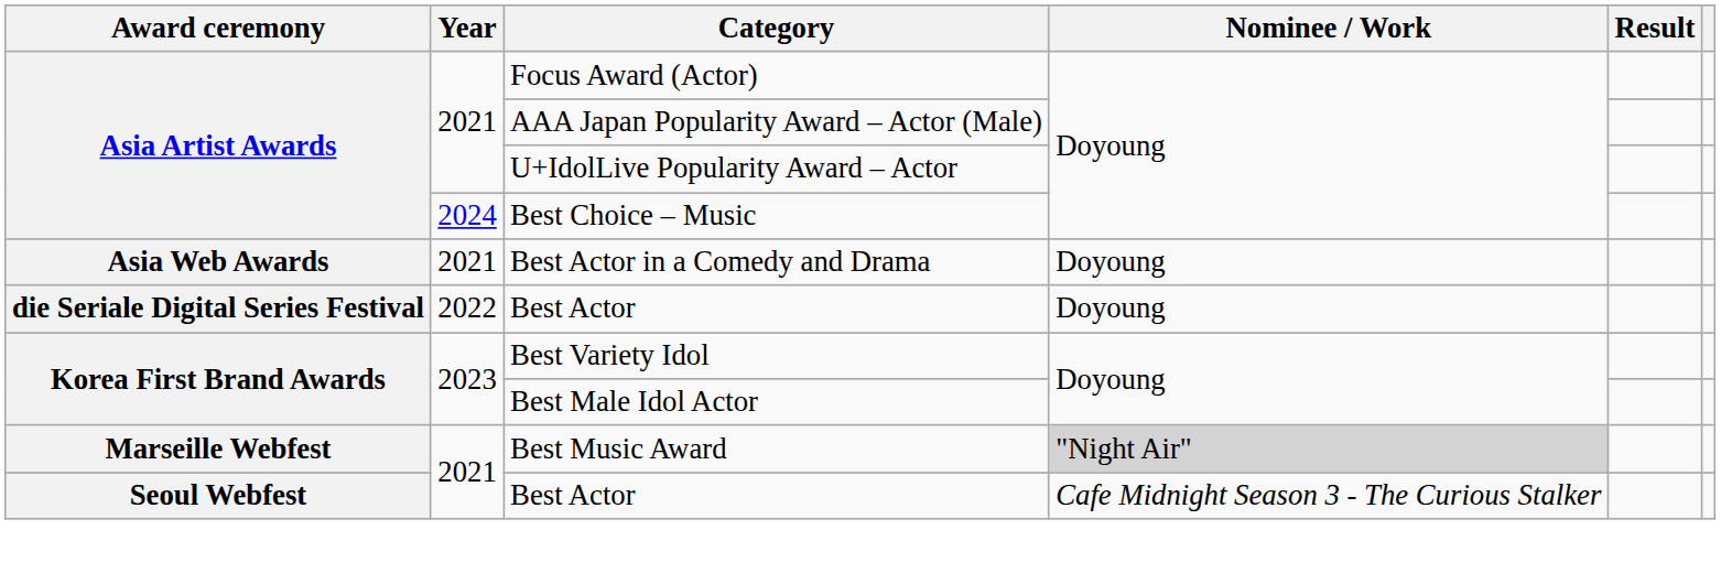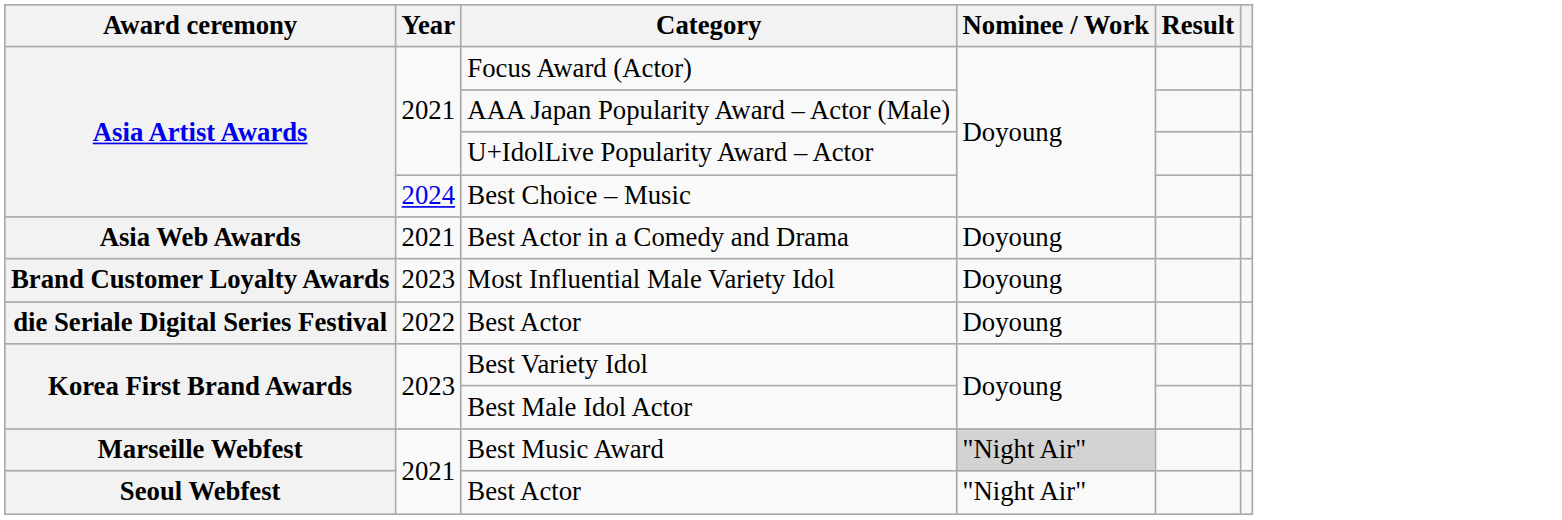+ row: Brand Customer Loyalty Awards | 2023 | Most Influential Male Variety Idol | Doyoung
Seoul Webfest / Best Actor | Nominee / Work: Cafe Midnight Season 3 - The Curious Stalker -> "Night Air"
